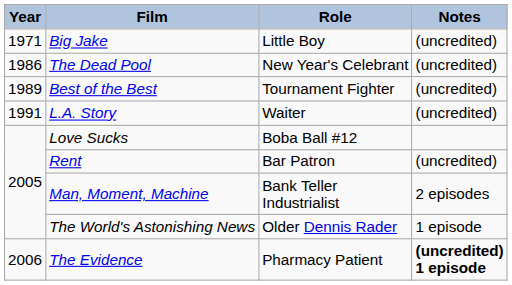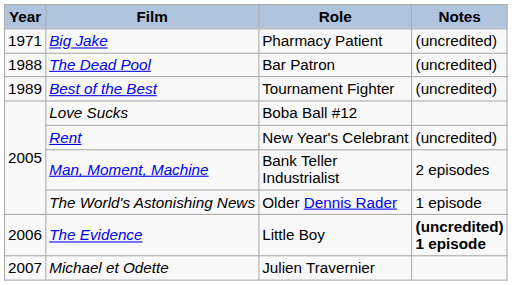Big Jake | Role: Little Boy -> Pharmacy Patient
The Dead Pool | Year: 1986 -> 1988
The Dead Pool | Role: New Year's Celebrant -> Bar Patron
- row: 1991 | L.A. Story | Waiter | (uncredited)
Rent | Role: Bar Patron -> New Year's Celebrant
The Evidence | Role: Pharmacy Patient -> Little Boy
+ row: 2007 | Michael et Odette | Julien Travernier
